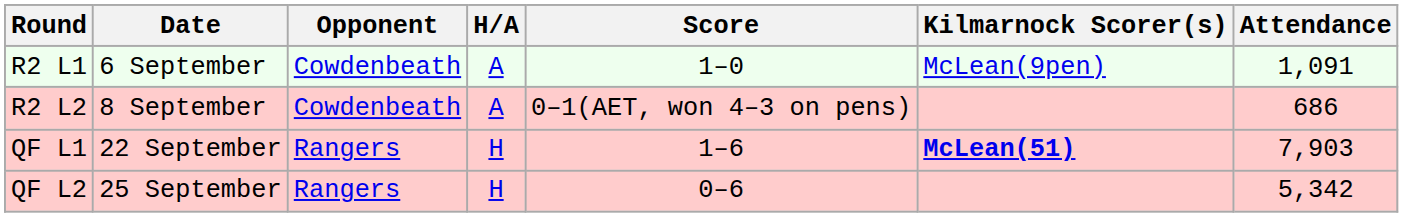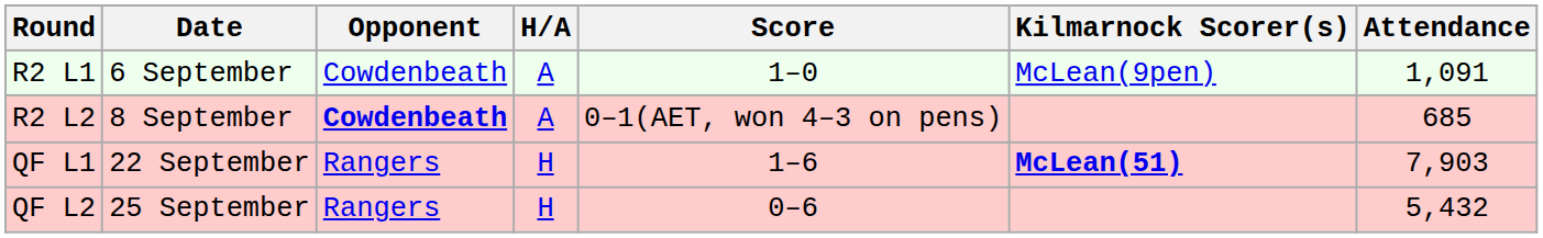R2 L2 | Opponent: normal -> bold
R2 L2 | Attendance: 686 -> 685
QF L2 | Attendance: 5,342 -> 5,432
